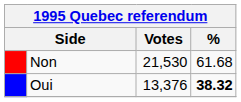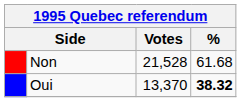Non | Votes: 21,530 -> 21,528
Oui | Votes: 13,376 -> 13,370
